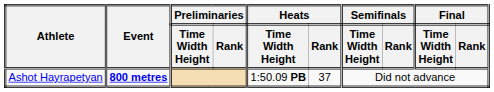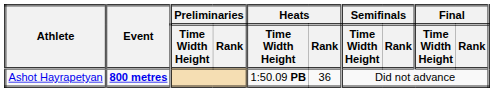Ashot Hayrapetyan | Heats / Rank: 37 -> 36
